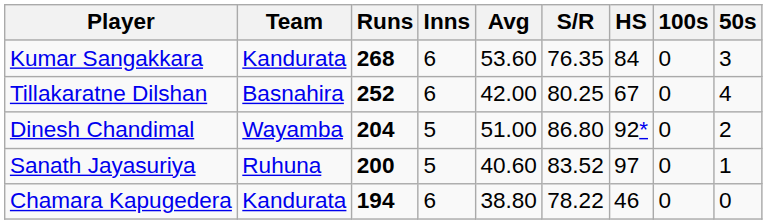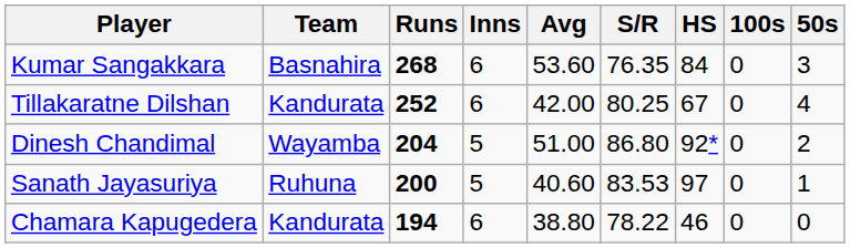Kumar Sangakkara | Team: Kandurata -> Basnahira
Tillakaratne Dilshan | Team: Basnahira -> Kandurata
Sanath Jayasuriya | S/R: 83.52 -> 83.53
